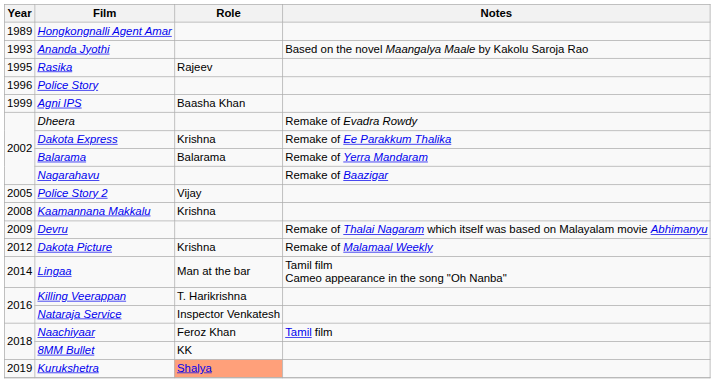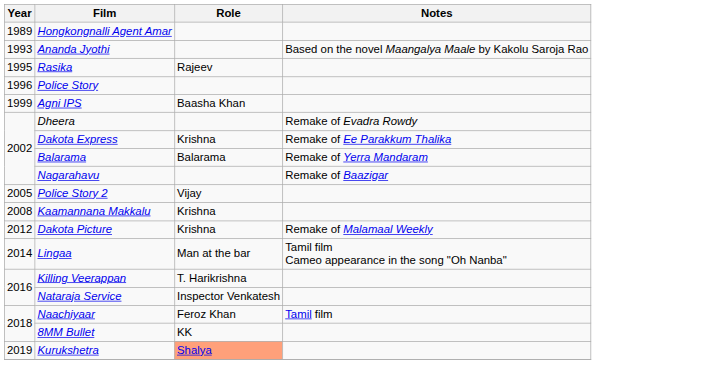- row: 2009 | Devru | Remake of Thalai Nagaram which itself was based on Malayalam movie Abhimanyu
